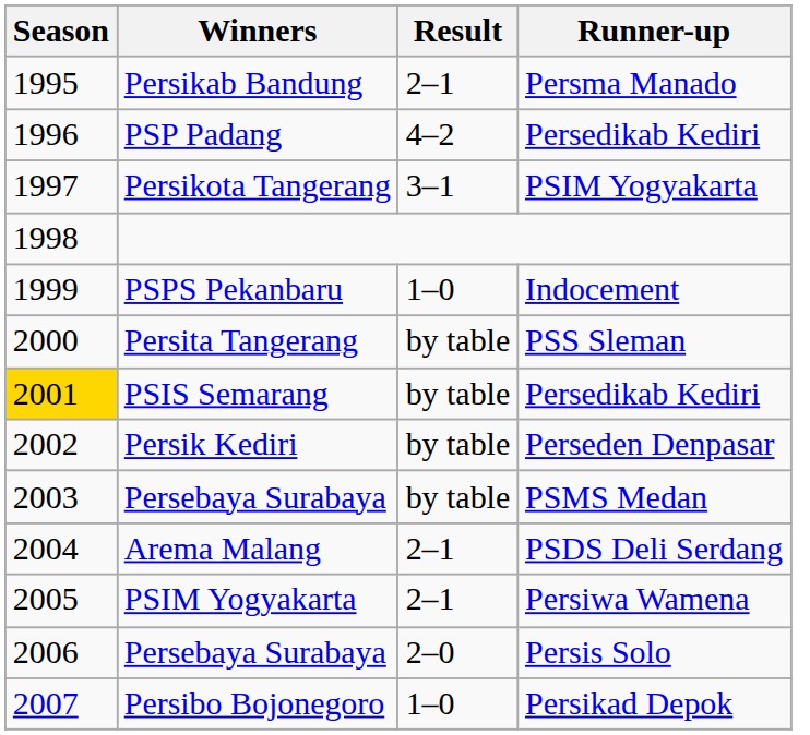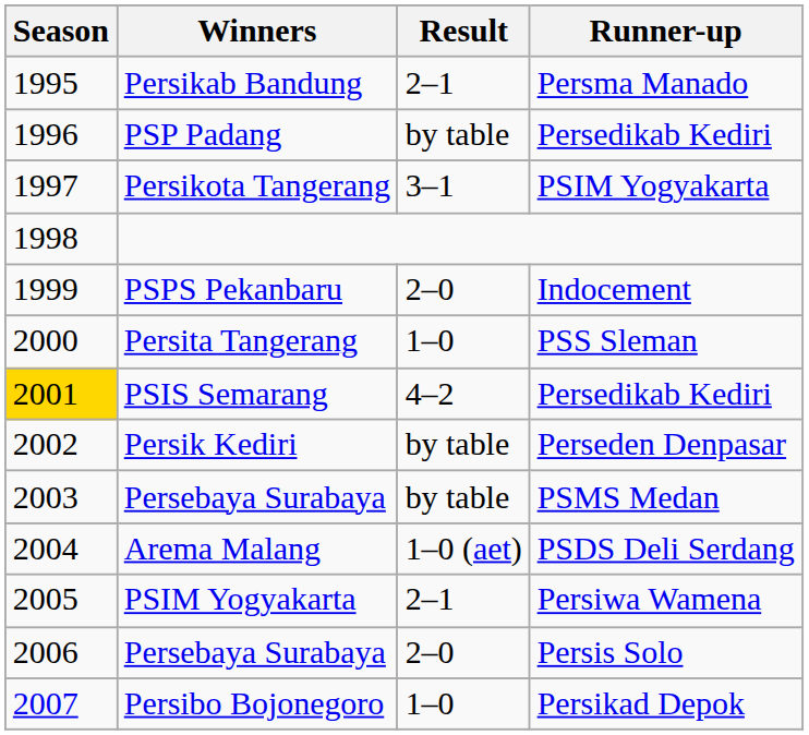PSP Padang | Result: 4–2 -> by table
PSPS Pekanbaru | Result: 1–0 -> 2–0
Persita Tangerang | Result: by table -> 1–0
PSIS Semarang | Result: by table -> 4–2
Arema Malang | Result: 2–1 -> 1–0 (aet)
